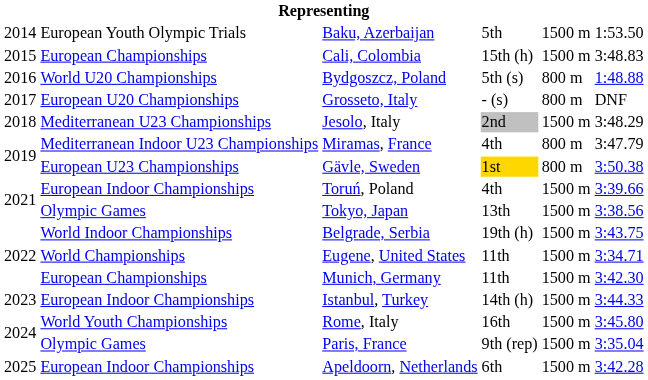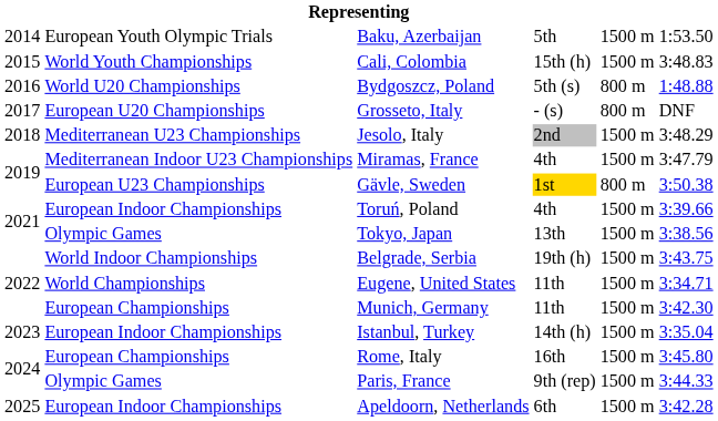Cali, Colombia | column 2: European Championships -> World Youth Championships
Miramas, France | column 5: 800 m -> 1500 m
Istanbul, Turkey | column 6: 3:44.33 -> 3:35.04
Rome, Italy | column 2: World Youth Championships -> European Championships
Paris, France | column 6: 3:35.04 -> 3:44.33
